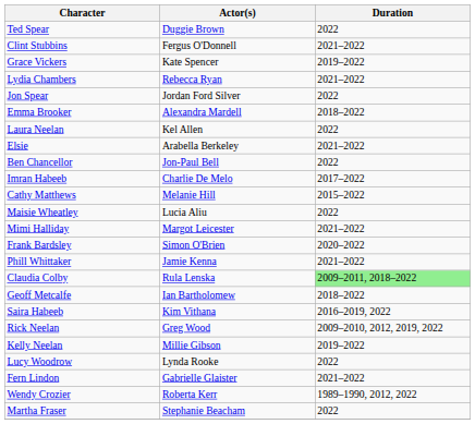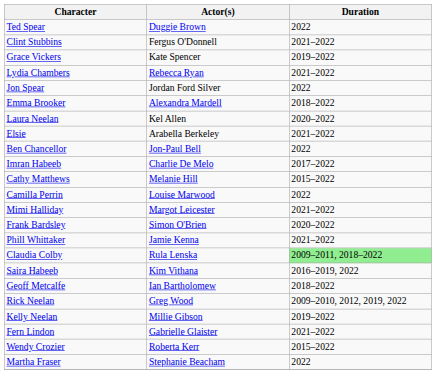Laura Neelan | Duration: 2022 -> 2020–2022
- row: Maisie Wheatley | Lucia Aliu | 2022
+ row: Camilla Perrin | Louise Marwood | 2022
rows swapped: Geoff Metcalfe <-> Saira Habeeb
- row: Lucy Woodrow | Lynda Rooke | 2022
Wendy Crozier | Duration: 1989–1990, 2012, 2022 -> 2015–2022
